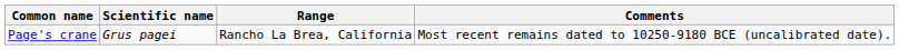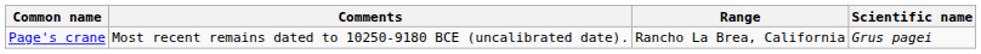columns swapped: Scientific name <-> Comments
